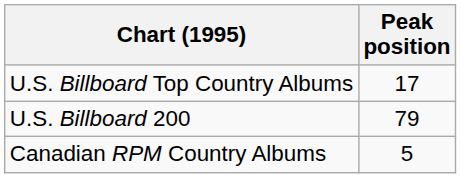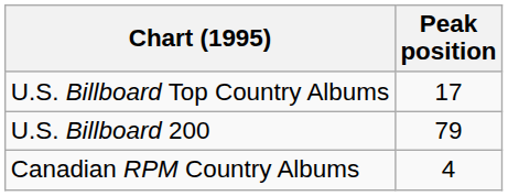Canadian RPM Country Albums | Peak position: 5 -> 4
